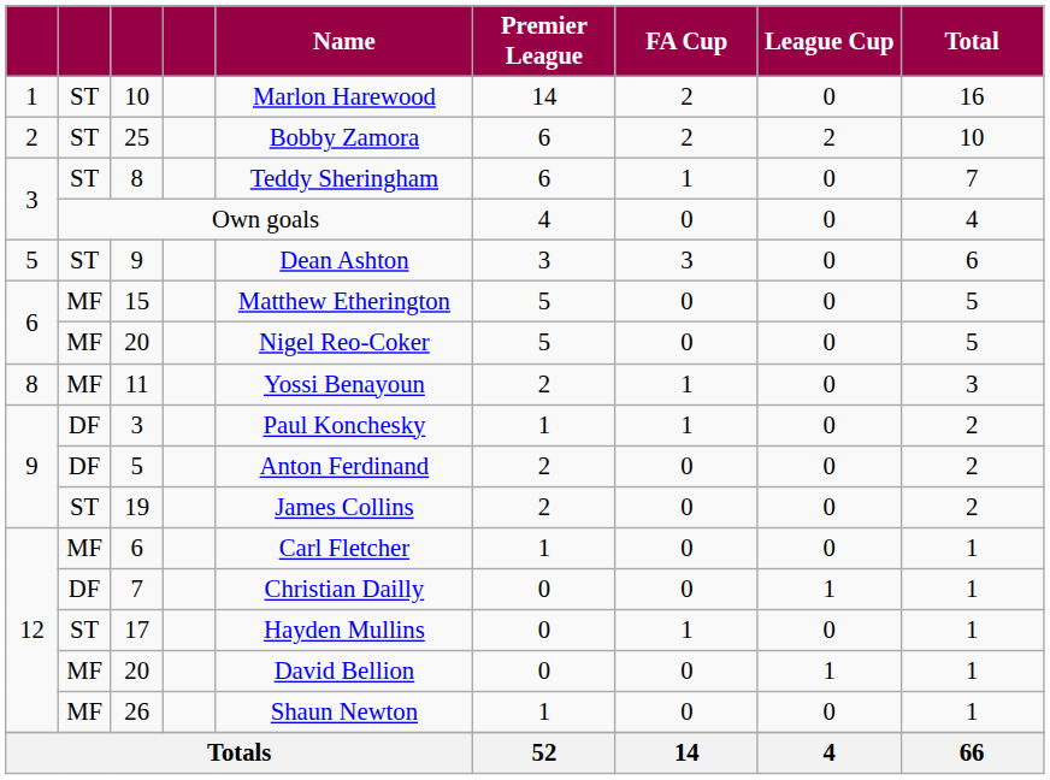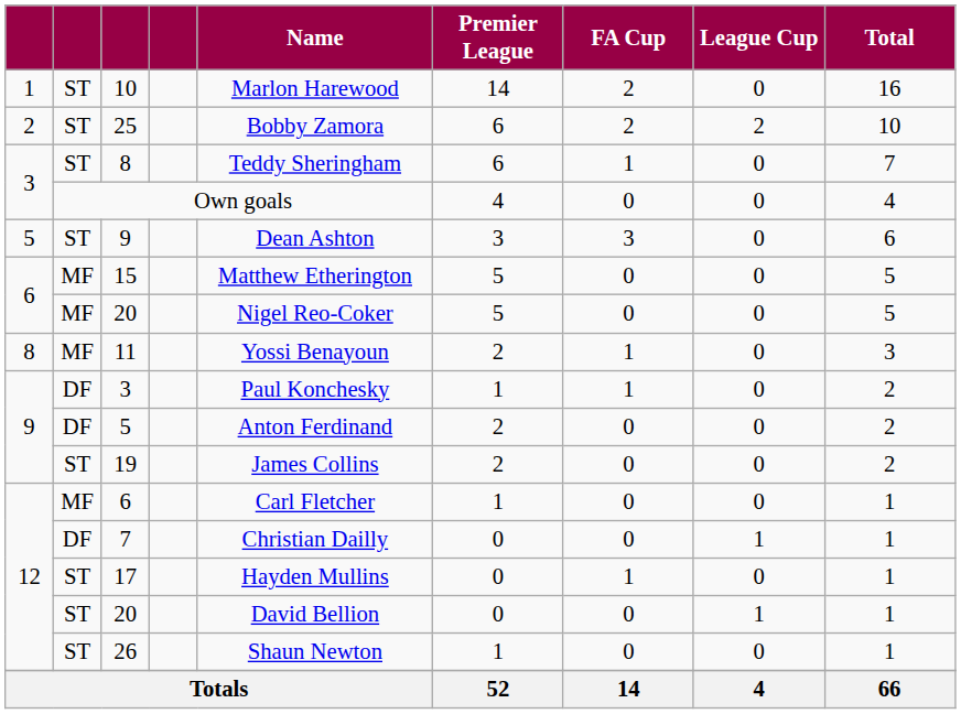12 / 20 | column 2: MF -> ST
26 | column 2: MF -> ST
